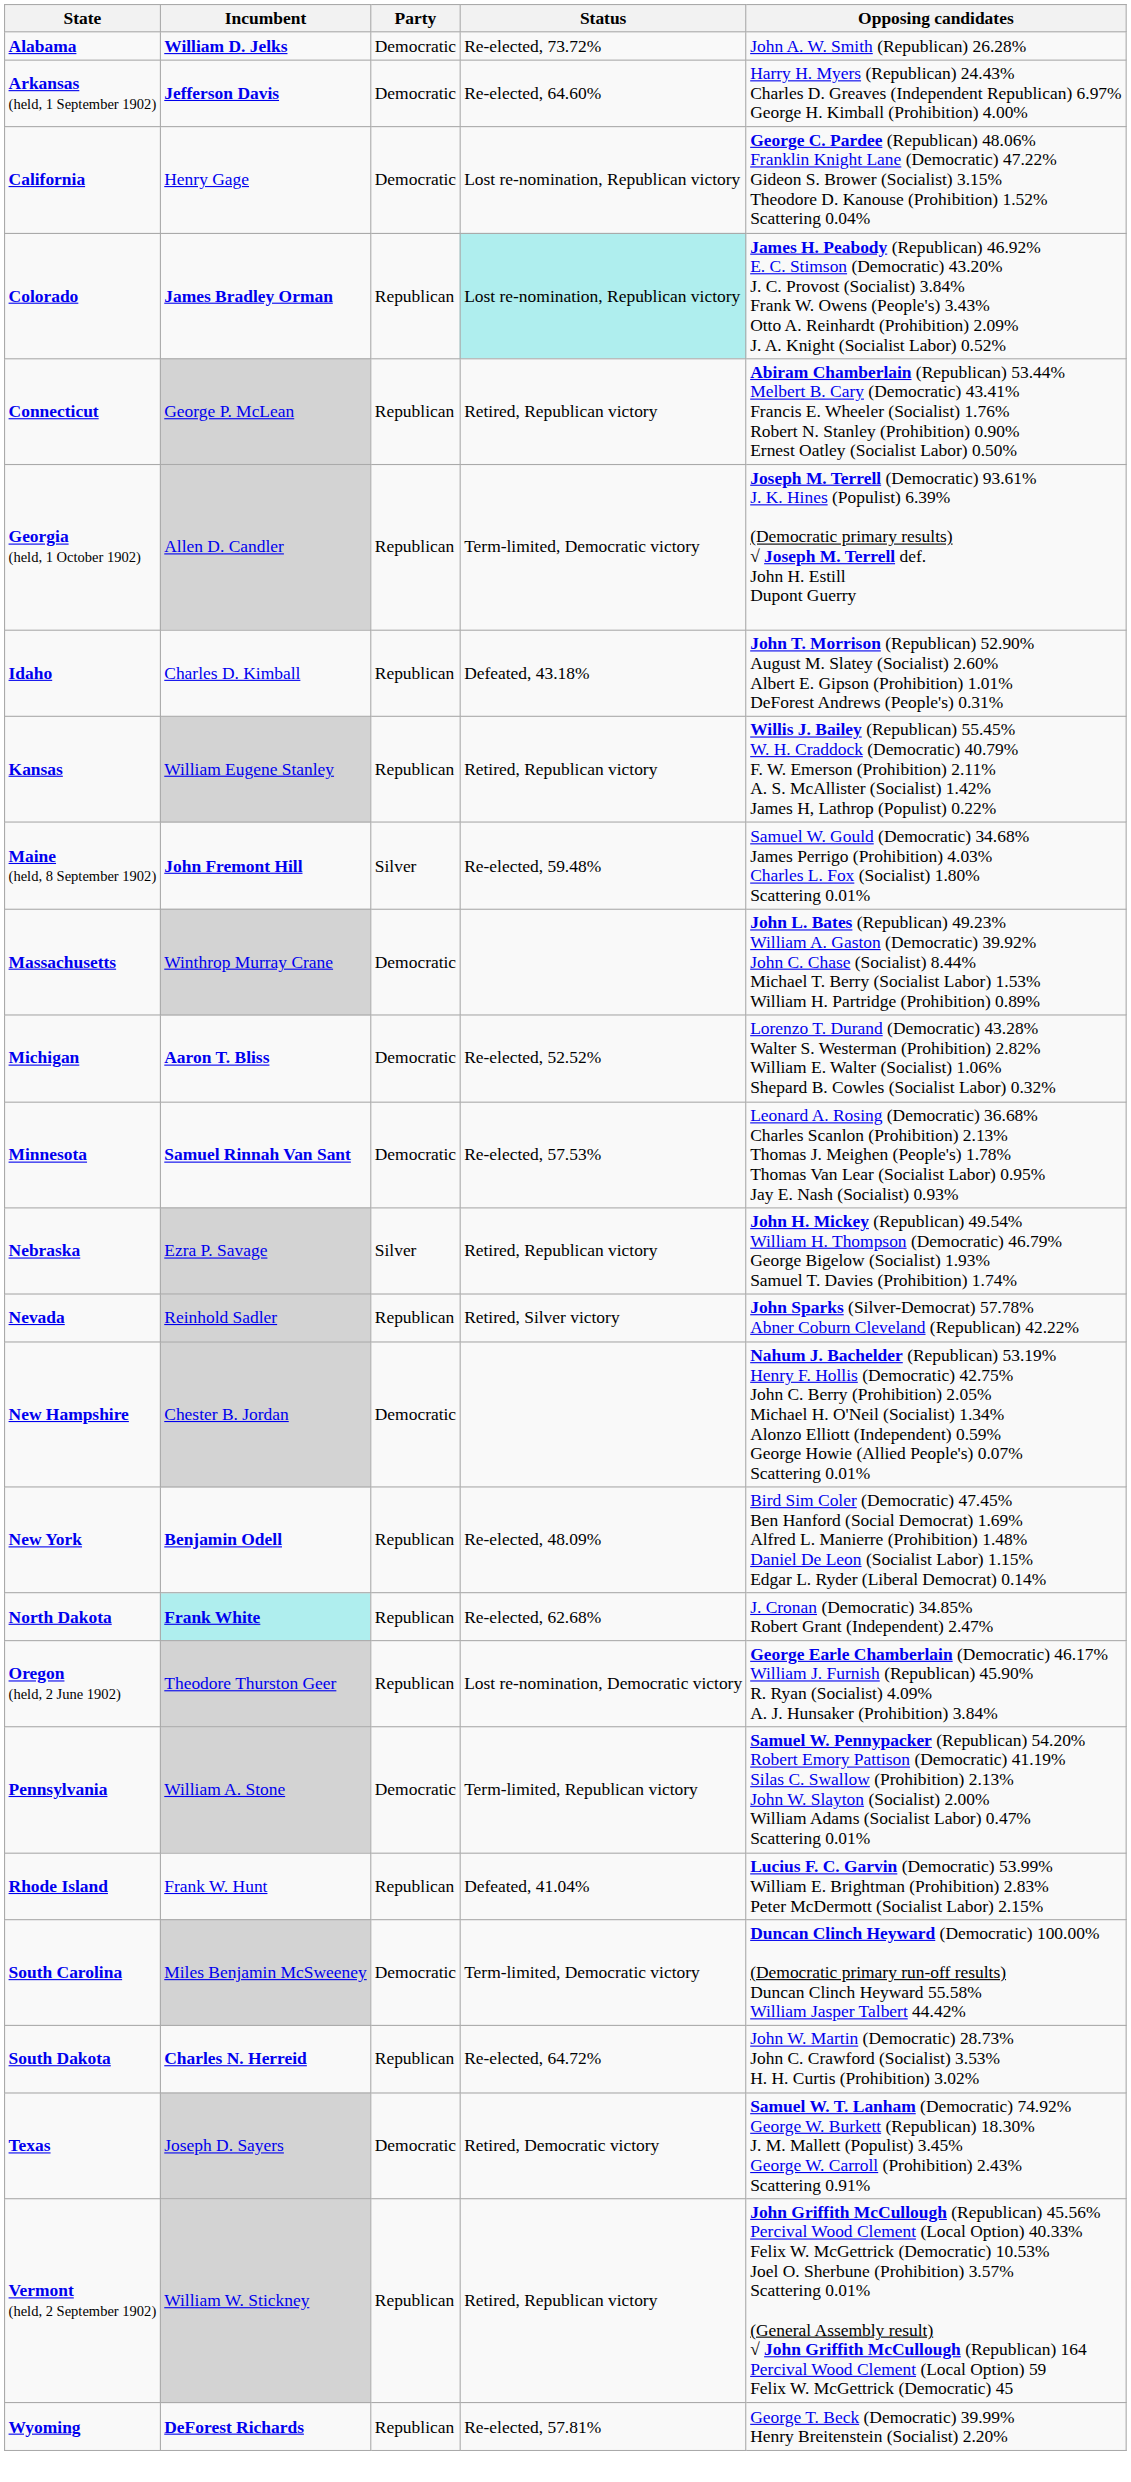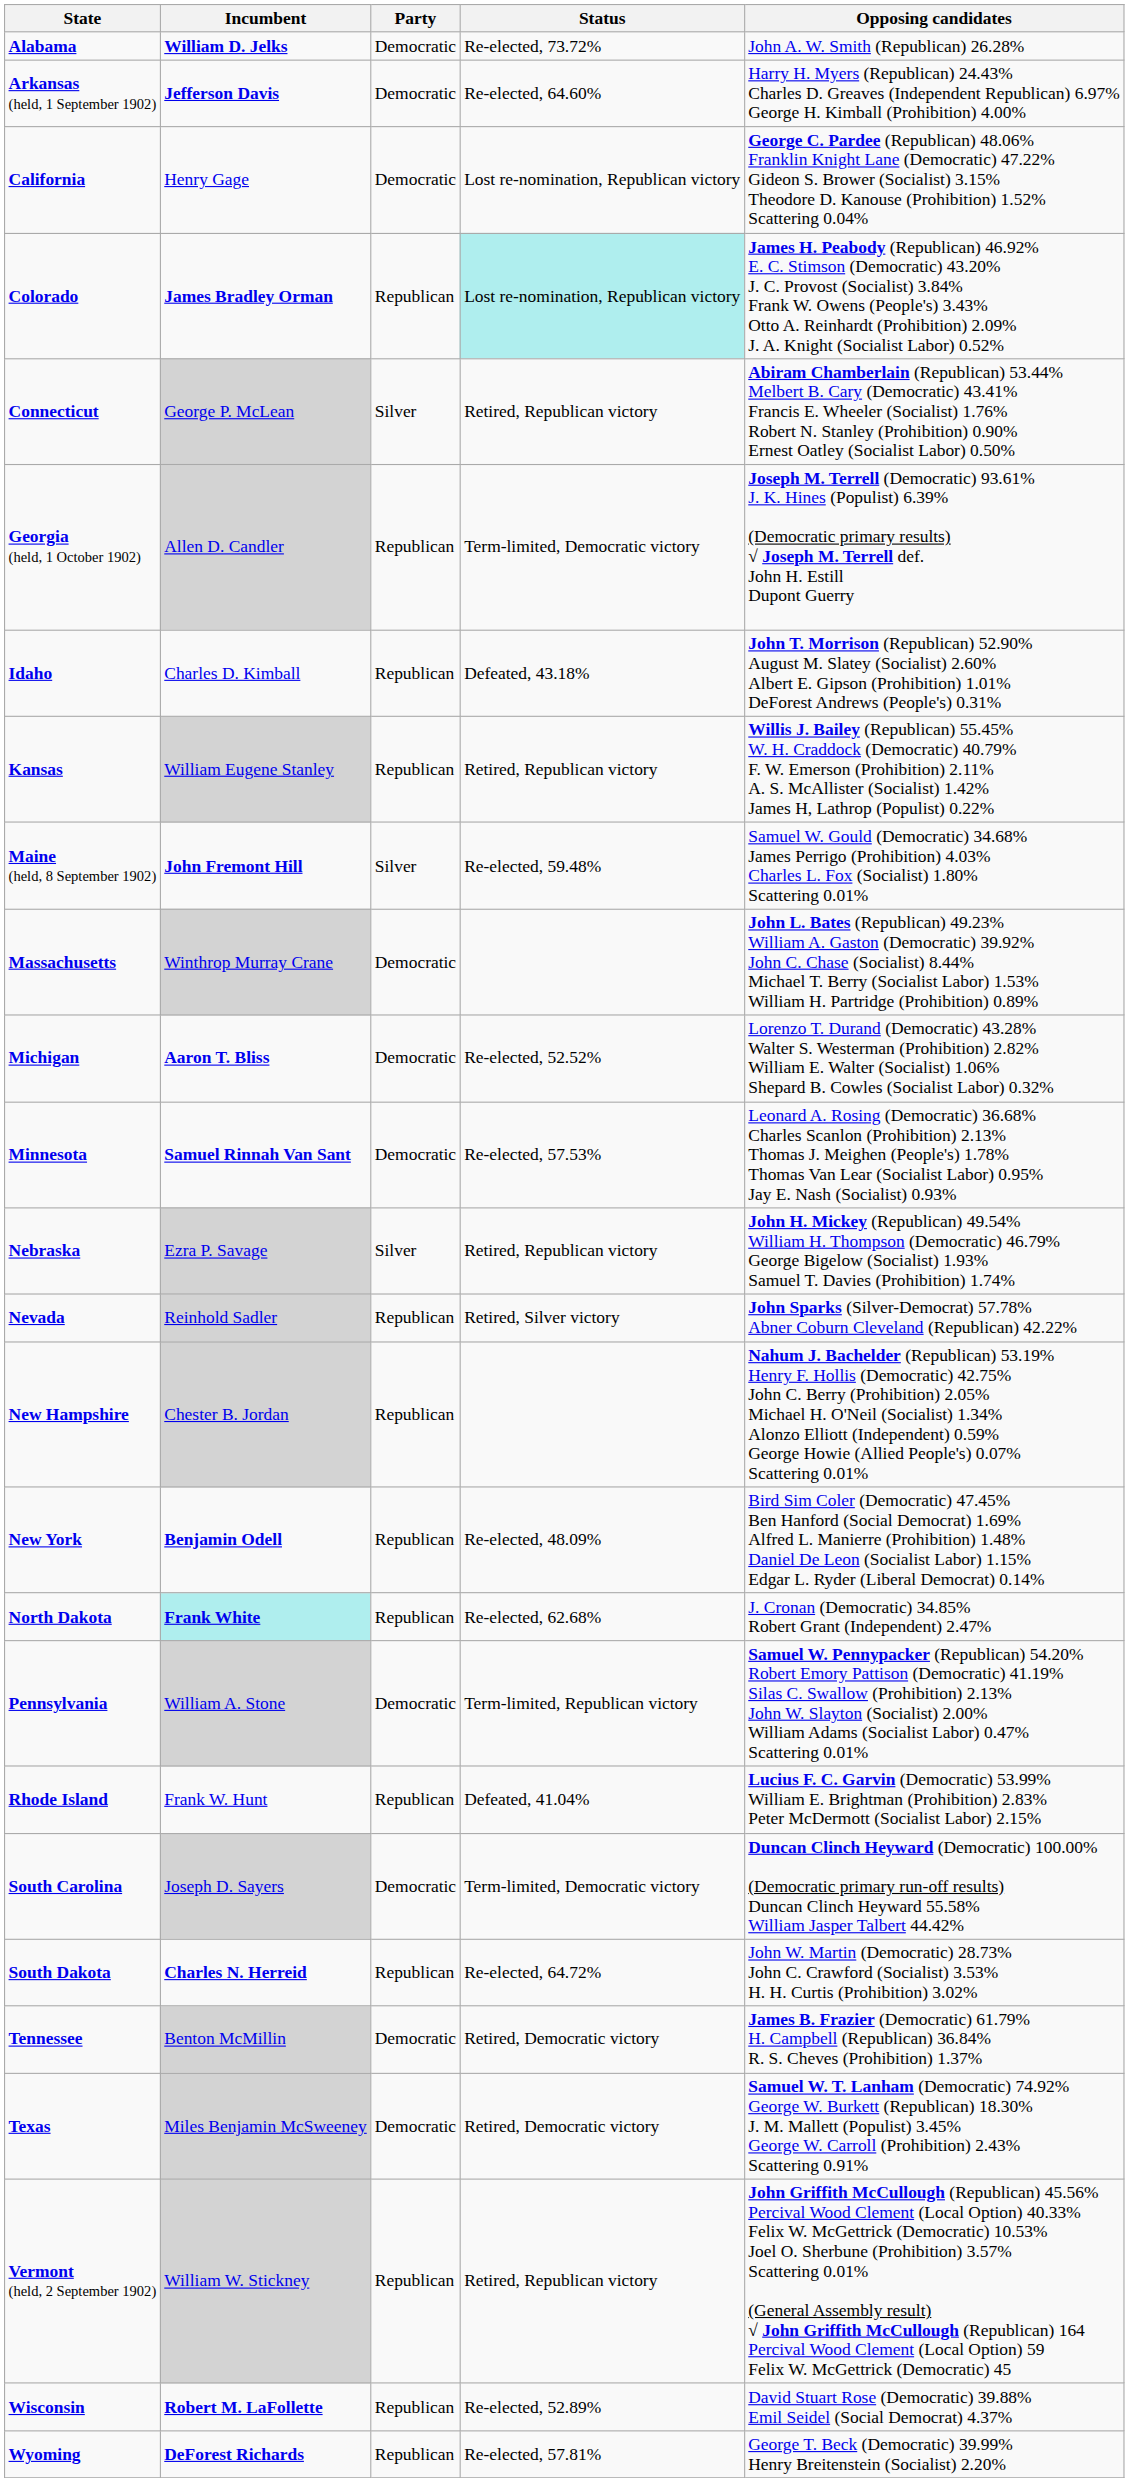Connecticut | Party: Republican -> Silver
New Hampshire | Party: Democratic -> Republican
- row: Oregon (held, 2 June 1902) | Theodore Thurston Geer | Republican | Lost re-nomination, Democratic victory | George Earle Chamberlain (Democratic) 46.17% William J. Furnish (Republican) 45.90% R. Ryan (Socialist) 4.09% A. J. Hunsaker (Prohibition) 3.84%
South Carolina | Incumbent: Miles Benjamin McSweeney -> Joseph D. Sayers
+ row: Tennessee | Benton McMillin | Democratic | Retired, Democratic victory | James B. Frazier (Democratic) 61.79% H. Campbell (Republican) 36.84% R. S. Cheves (Prohibition) 1.37%
Texas | Incumbent: Joseph D. Sayers -> Miles Benjamin McSweeney
+ row: Wisconsin | Robert M. LaFollette | Republican | Re-elected, 52.89% | David Stuart Rose (Democratic) 39.88% Emil Seidel (Social Democrat) 4.37%
